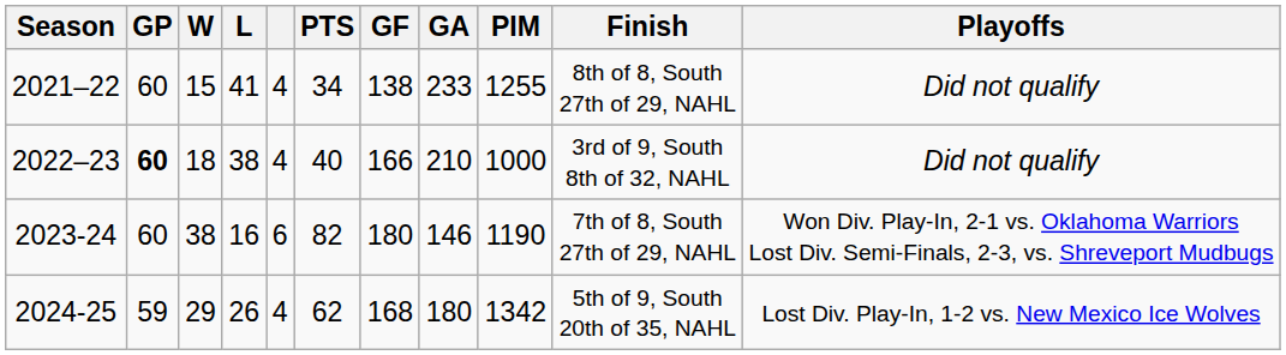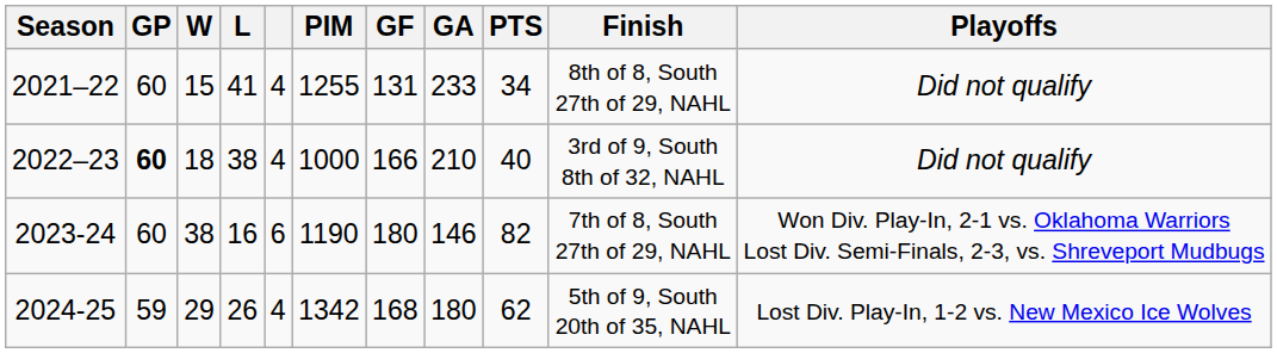columns swapped: PTS <-> PIM
2021–22 | GF: 138 -> 131
